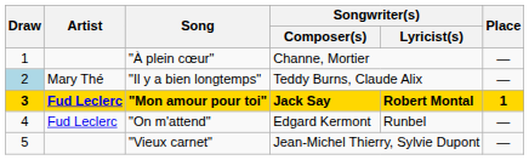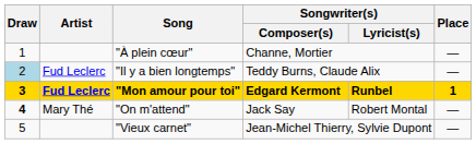"Il y a bien longtemps" | Artist: Mary Thé -> Fud Leclerc
"Mon amour pour toi" | Songwriter(s) / Composer(s): Jack Say -> Edgard Kermont
"Mon amour pour toi" | Songwriter(s) / Lyricist(s): Robert Montal -> Runbel
"On m'attend" | Draw: normal -> bold
"On m'attend" | Artist: Fud Leclerc -> Mary Thé
"On m'attend" | Songwriter(s) / Composer(s): Edgard Kermont -> Jack Say
"On m'attend" | Songwriter(s) / Lyricist(s): Runbel -> Robert Montal
